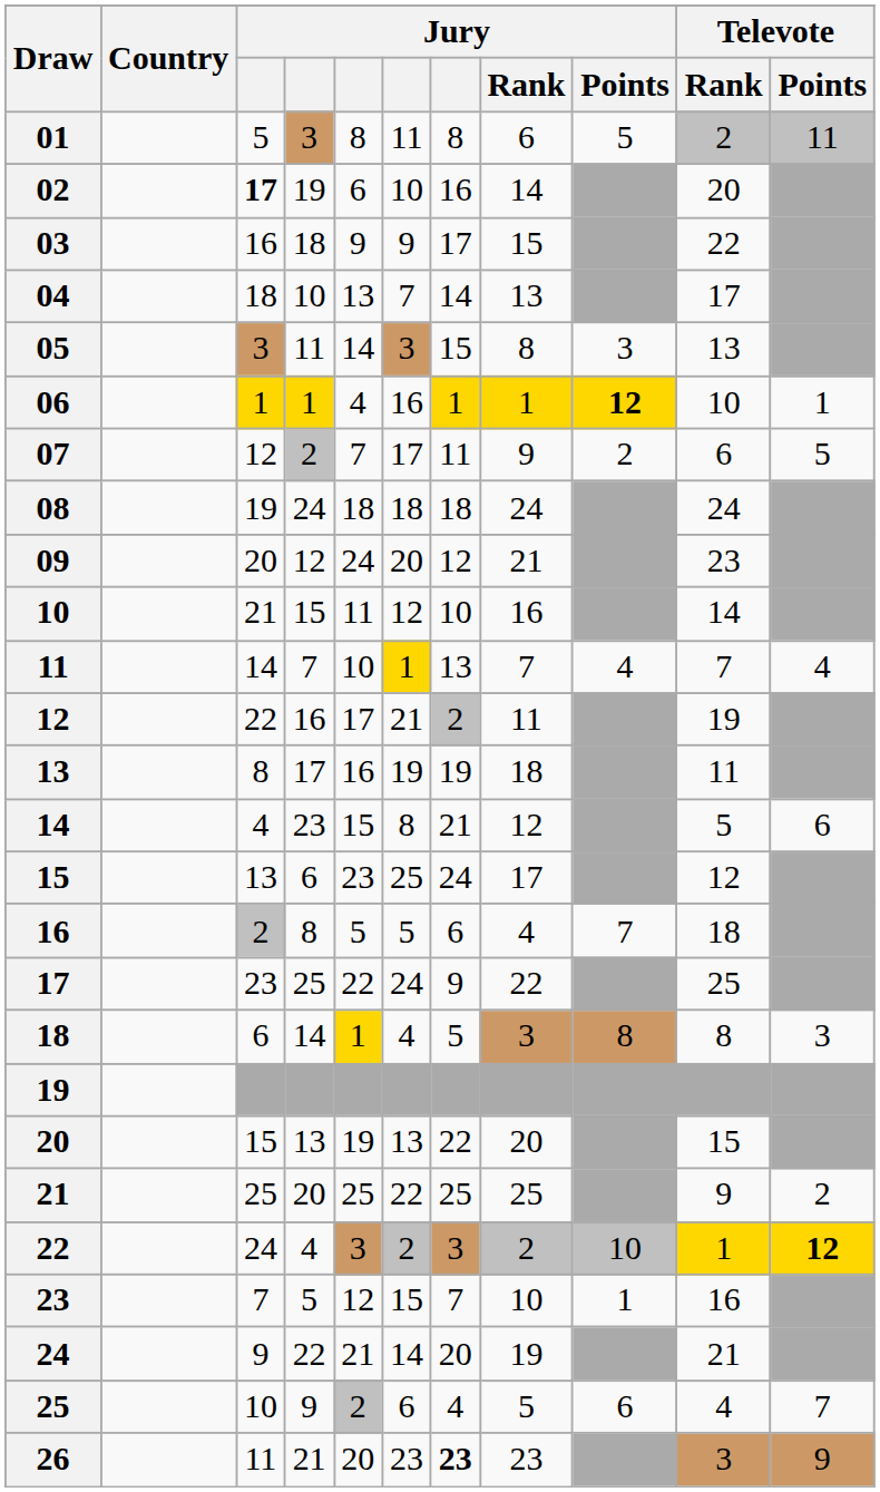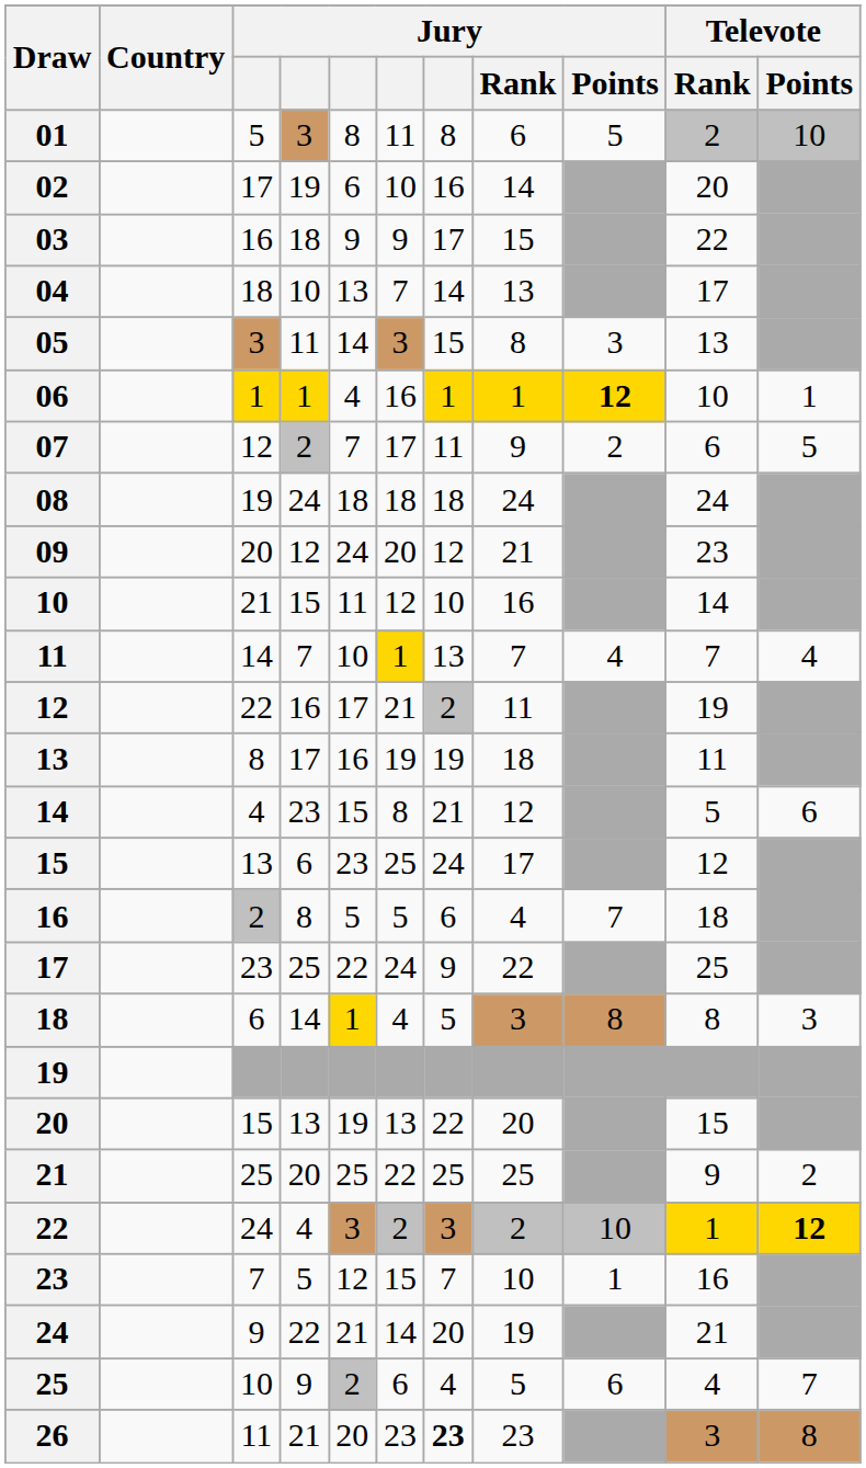01 | Televote / Points: 11 -> 10
02 | column 3: bold -> normal
26 | Televote / Points: 9 -> 8
